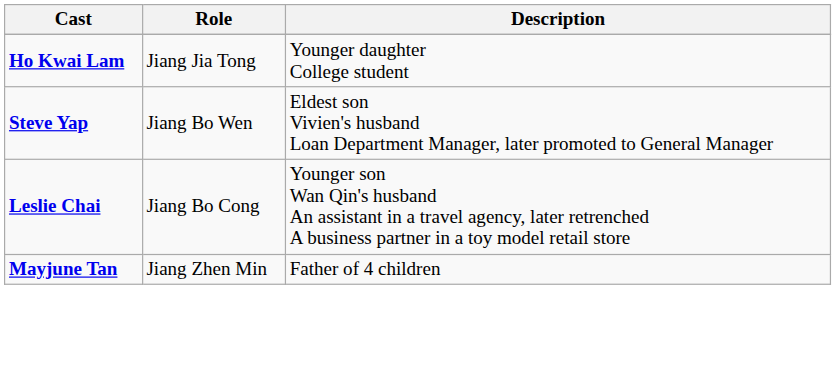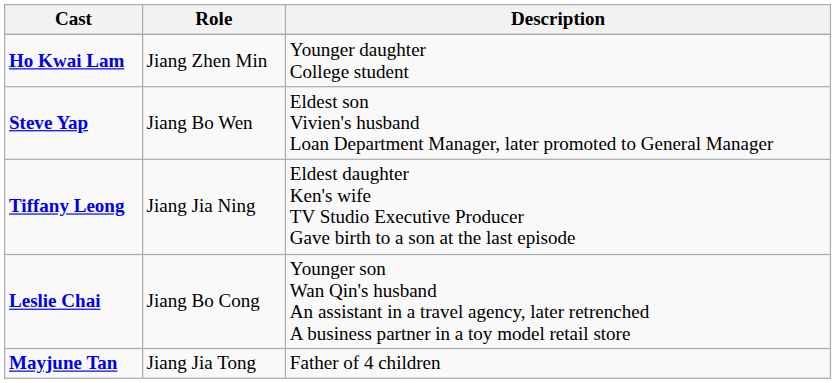Ho Kwai Lam | Role: Jiang Jia Tong -> Jiang Zhen Min
+ row: Tiffany Leong | Jiang Jia Ning | Eldest daughter Ken's wife TV Studio Executive Producer Gave birth to a son at the last episode
Mayjune Tan | Role: Jiang Zhen Min -> Jiang Jia Tong
